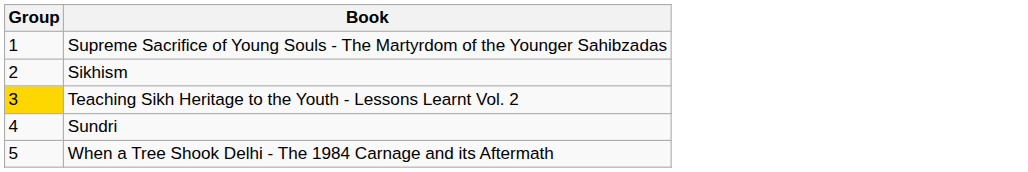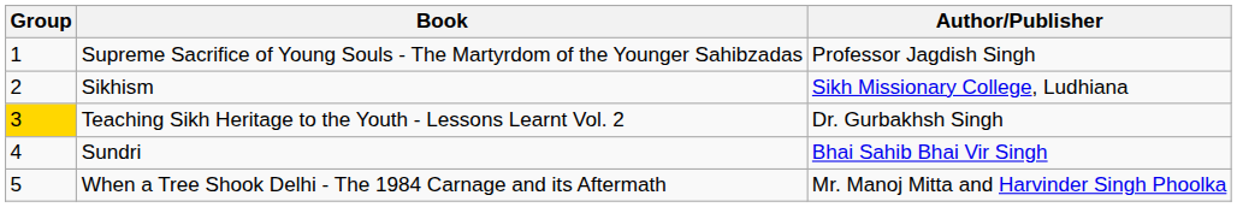+ column: Author/Publisher | Professor Jagdish Singh | Sikh Missionary College, Ludhiana | Dr. Gurbakhsh Singh | Bhai Sahib Bhai Vir Singh | Mr. Manoj Mitta and Harvinder Singh Phoolka
